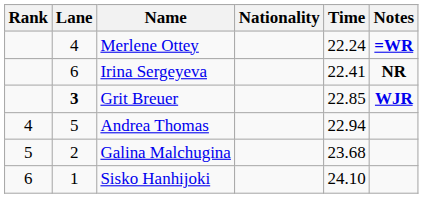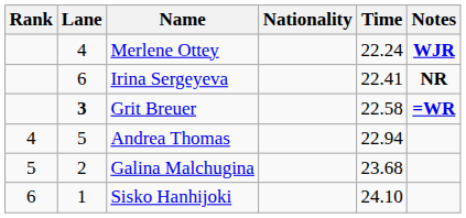Merlene Ottey | Notes: =WR -> WJR
Grit Breuer | Time: 22.85 -> 22.58
Grit Breuer | Notes: WJR -> =WR
